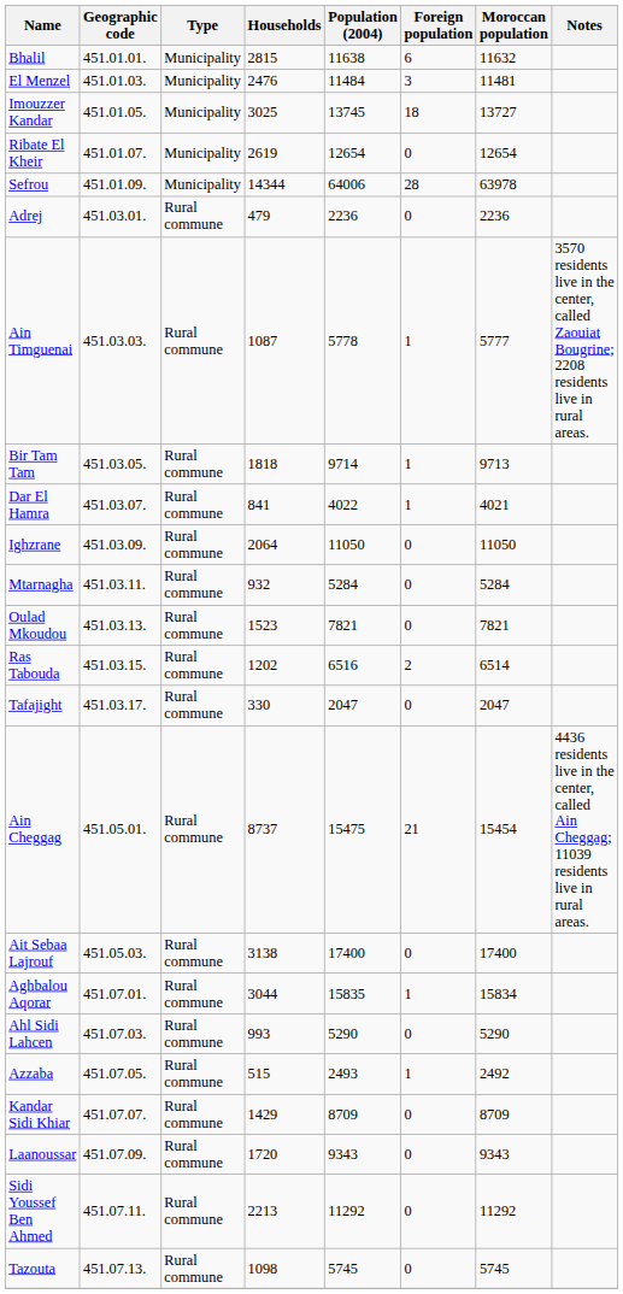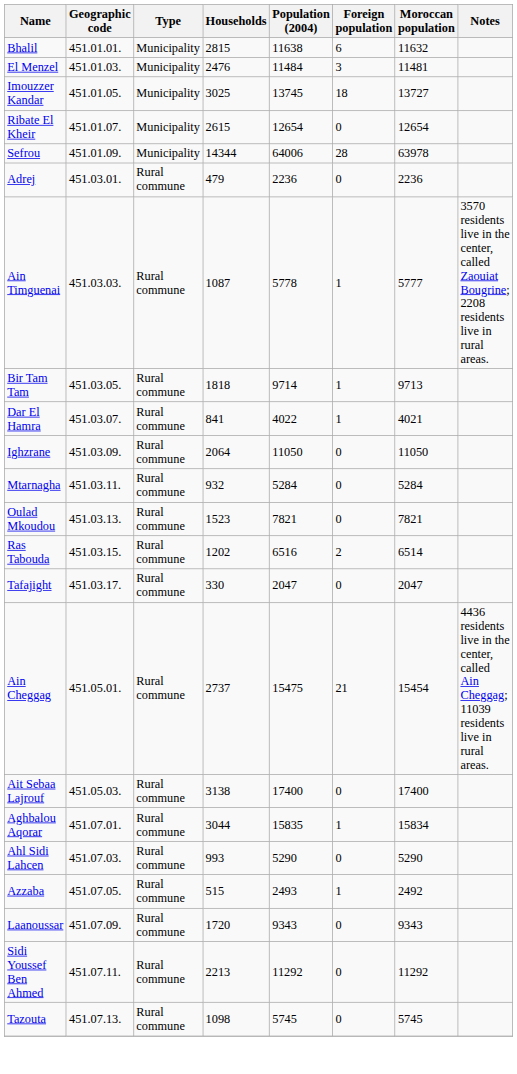Ribate El Kheir | Households: 2619 -> 2615
Ain Cheggag | Households: 8737 -> 2737
- row: Kandar Sidi Khiar | 451.07.07. | Rural commune | 1429 | 8709 | 0 | 8709
